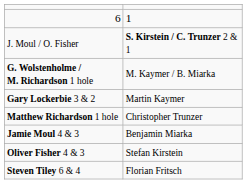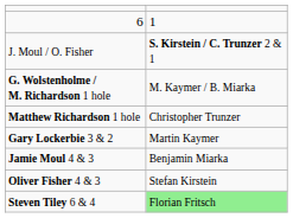rows swapped: Gary Lockerbie 3 & 2 <-> Matthew Richardson 1 hole
Steven Tiley 6 & 4 | column 2: no background -> lightgreen background
